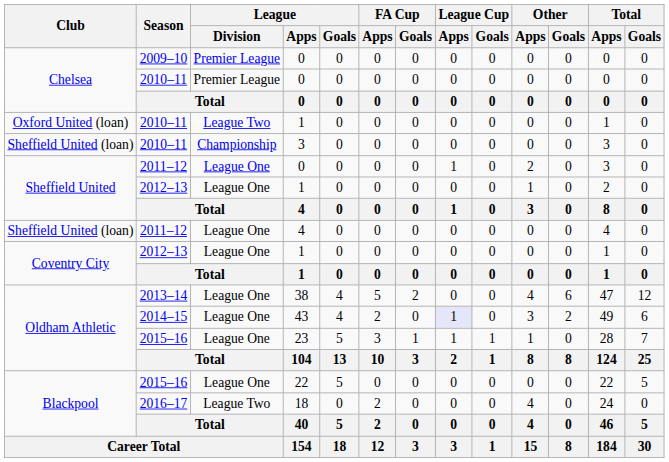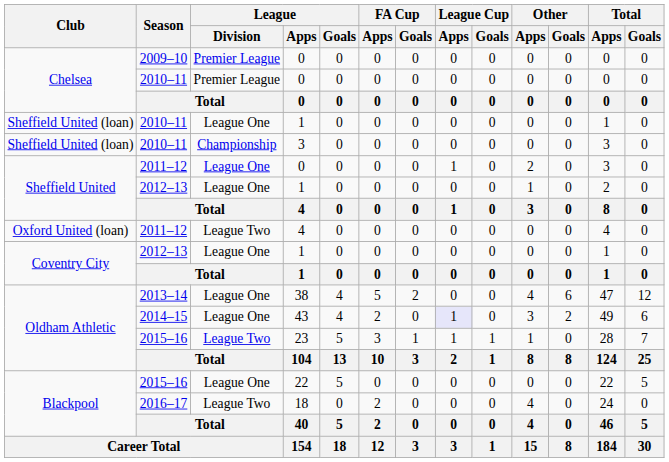2010–11 / 1 | Club: Oxford United (loan) -> Sheffield United (loan)
2010–11 / 1 | League / Division: League Two -> League One
2011–12 / 4 | Club: Sheffield United (loan) -> Oxford United (loan)
2011–12 / 4 | League / Division: League One -> League Two
23 | League / Division: League One -> League Two
